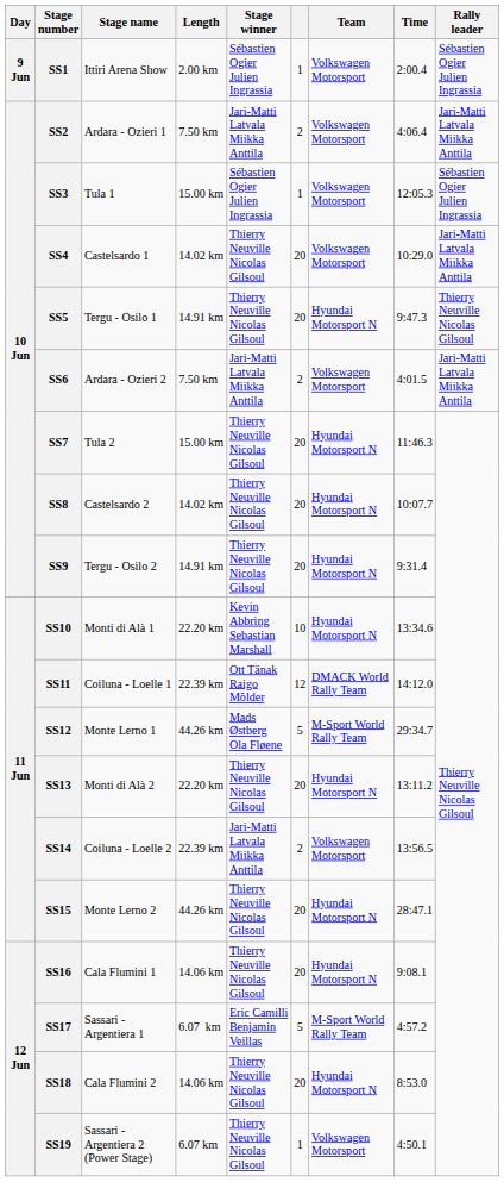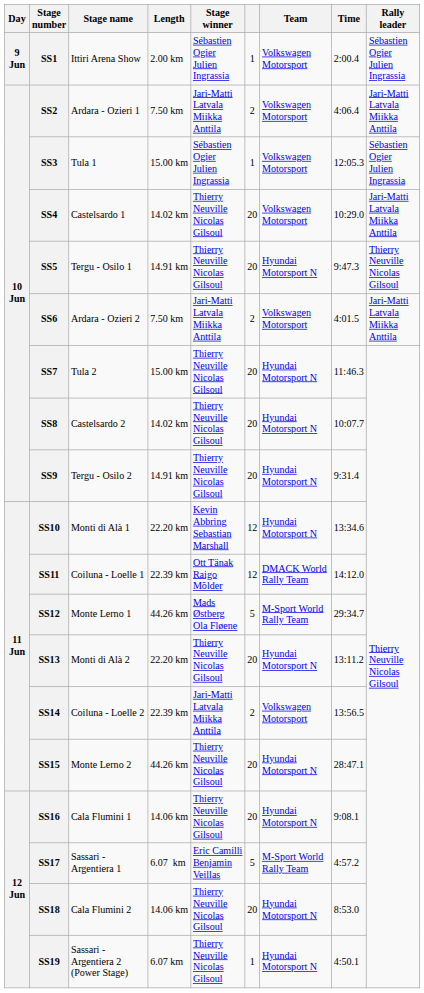SS10 | column 6: 10 -> 12
SS19 | Team: Volkswagen Motorsport -> Hyundai Motorsport N
